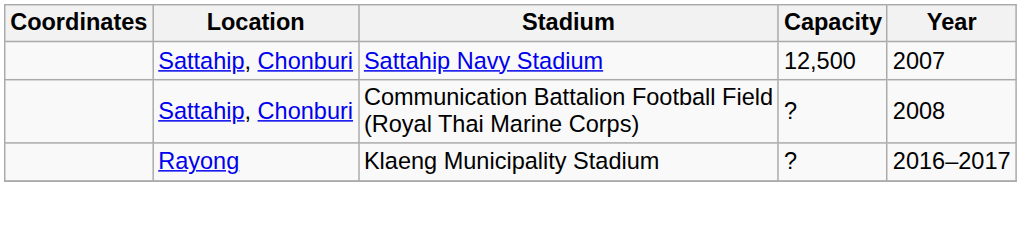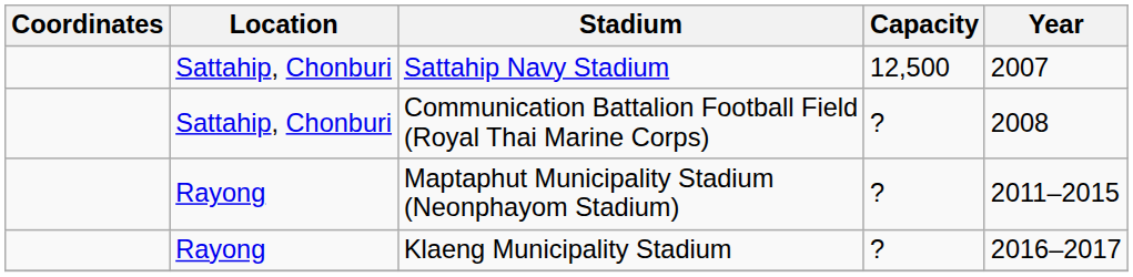+ row: Rayong | Maptaphut Municipality Stadium (Neonphayom Stadium) | ? | 2011–2015
